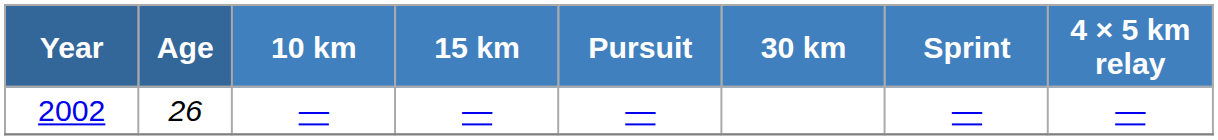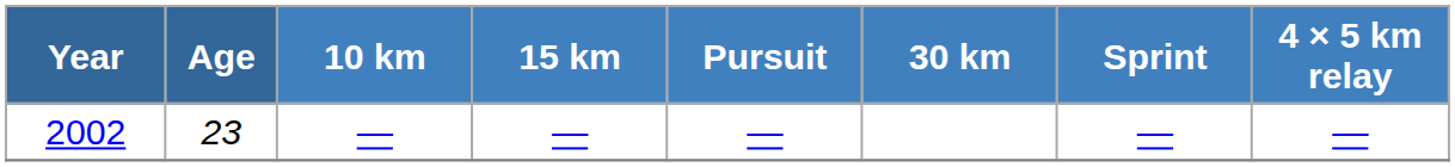2002 | Age: 26 -> 23
